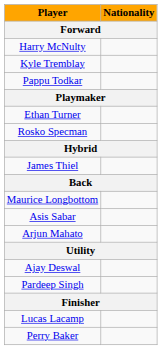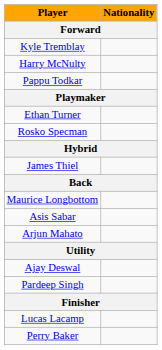rows swapped: Kyle Tremblay <-> Harry McNulty
